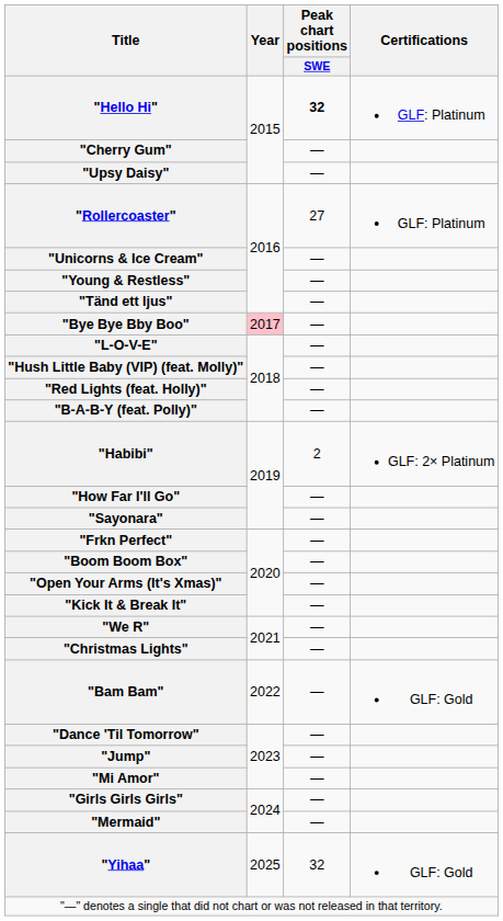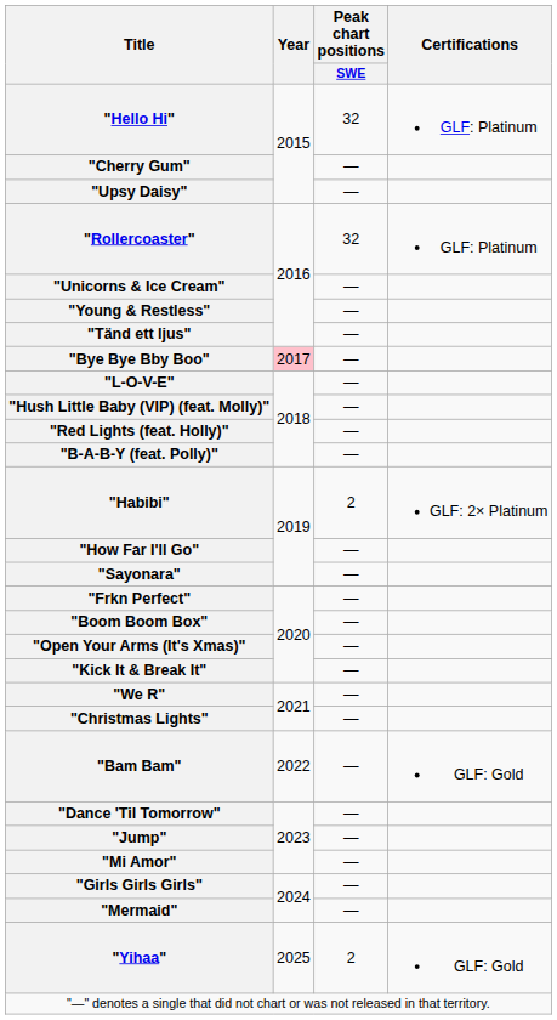"Hello Hi" | Peak chart positions / SWE: bold -> normal
"Rollercoaster" | Peak chart positions / SWE: 27 -> 32
"Yihaa" | Peak chart positions / SWE: 32 -> 2
